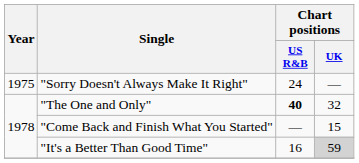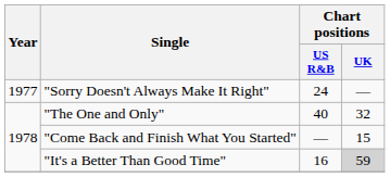"Sorry Doesn't Always Make It Right" | Year: 1975 -> 1977
"The One and Only" | Chart positions / US R&B: bold -> normal
